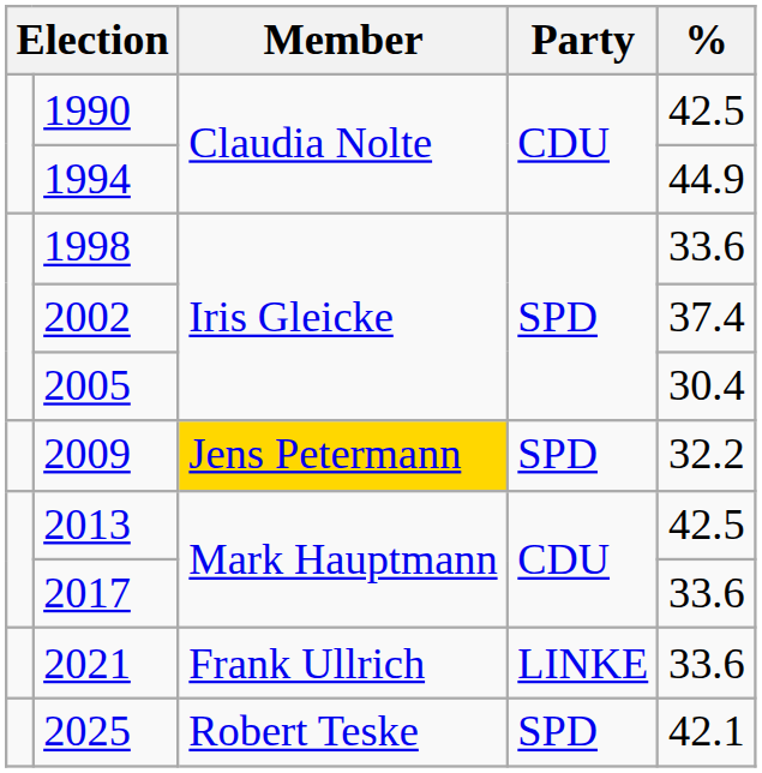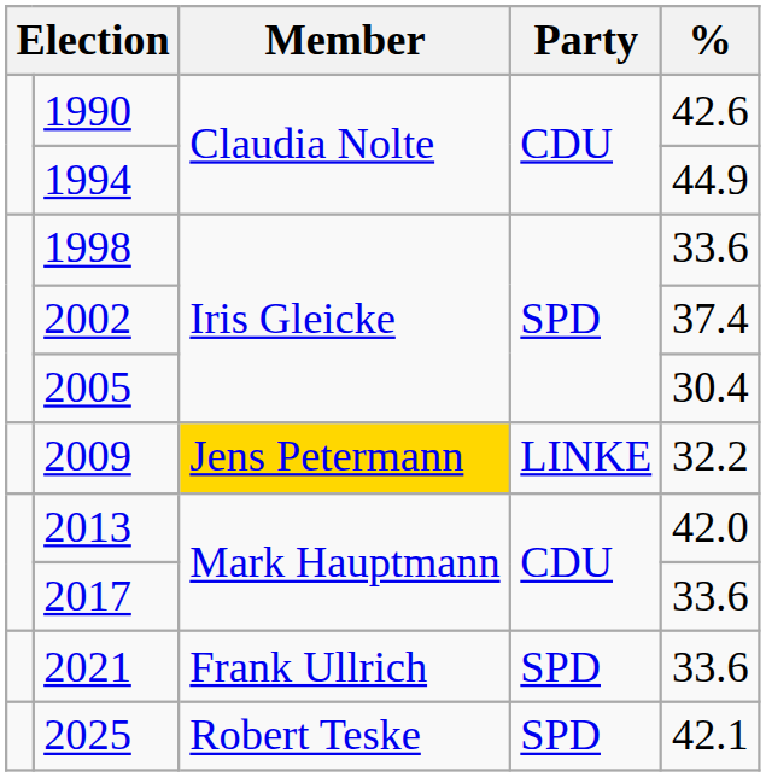1990 | %: 42.5 -> 42.6
2009 | Party: SPD -> LINKE
2013 | %: 42.5 -> 42.0
2021 | Party: LINKE -> SPD
